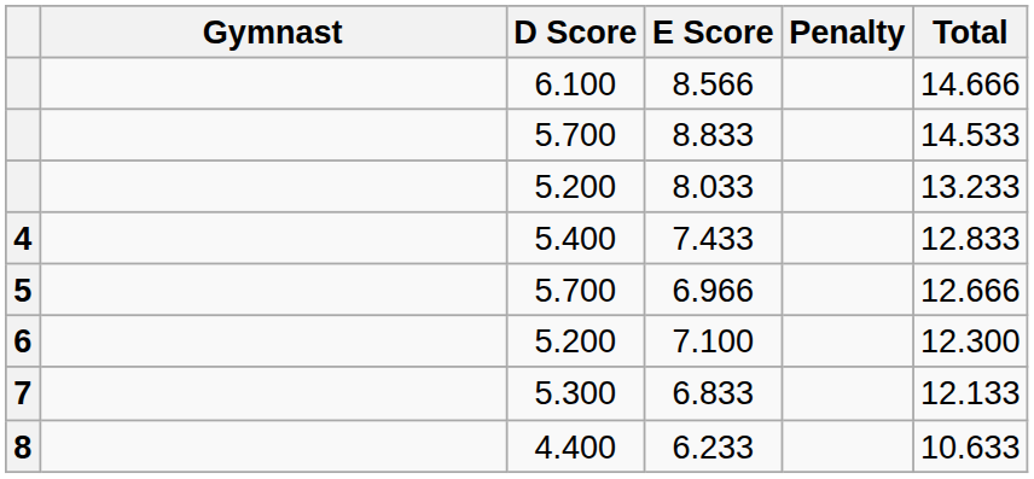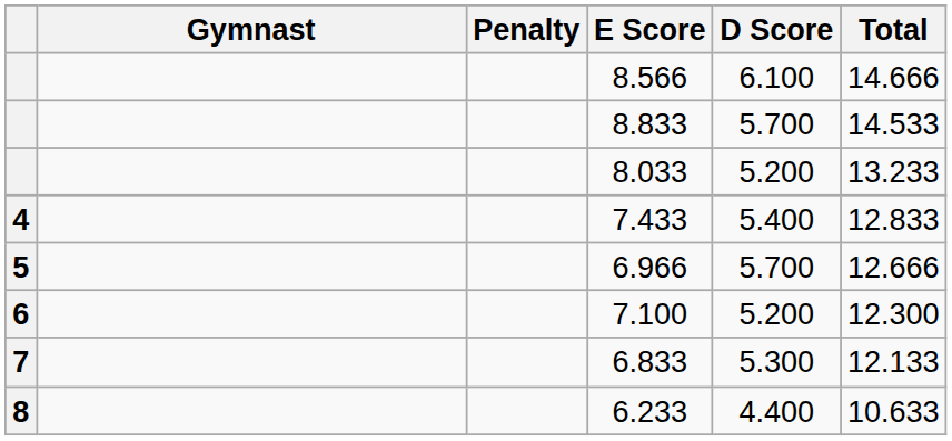columns swapped: D Score <-> Penalty
